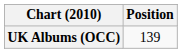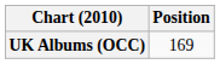UK Albums (OCC) | Position: 139 -> 169
